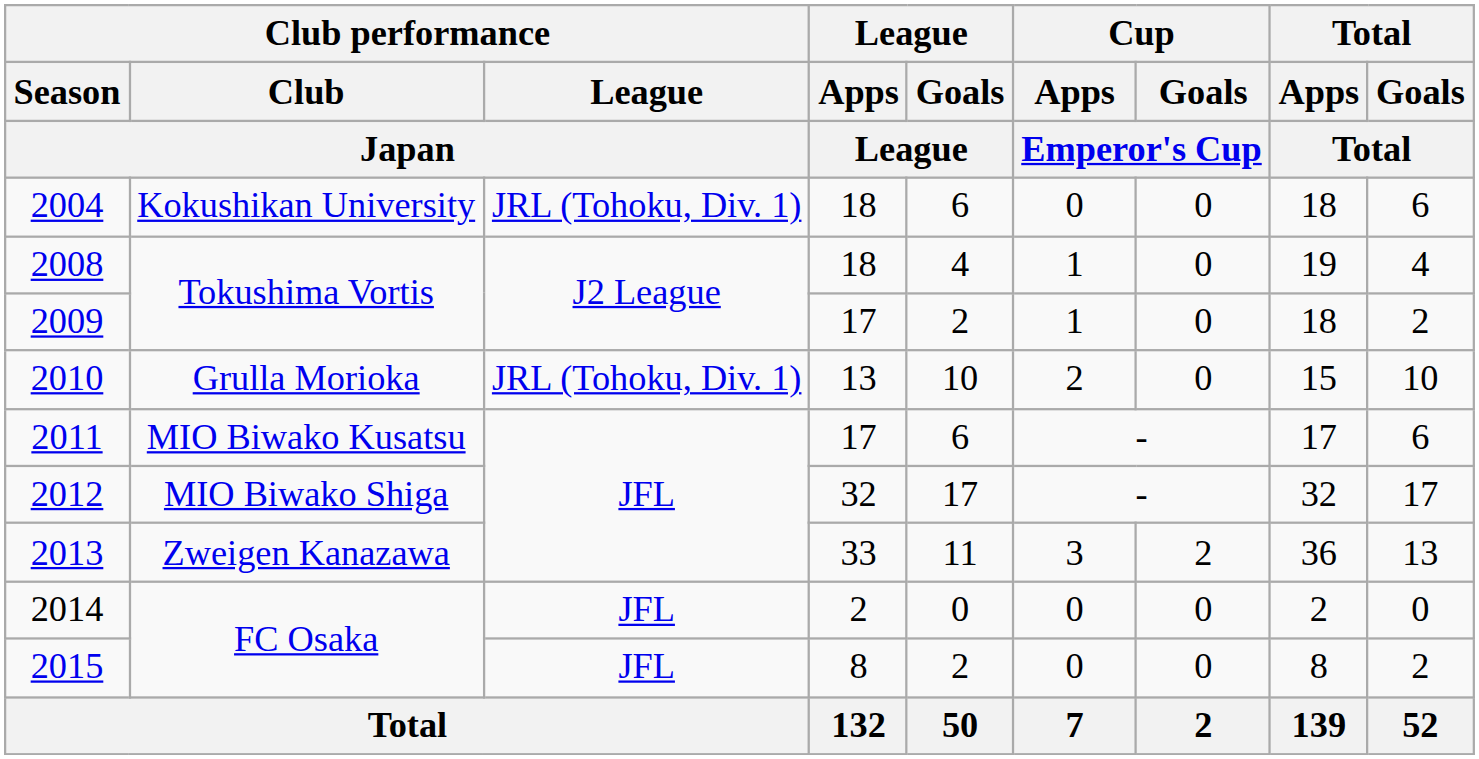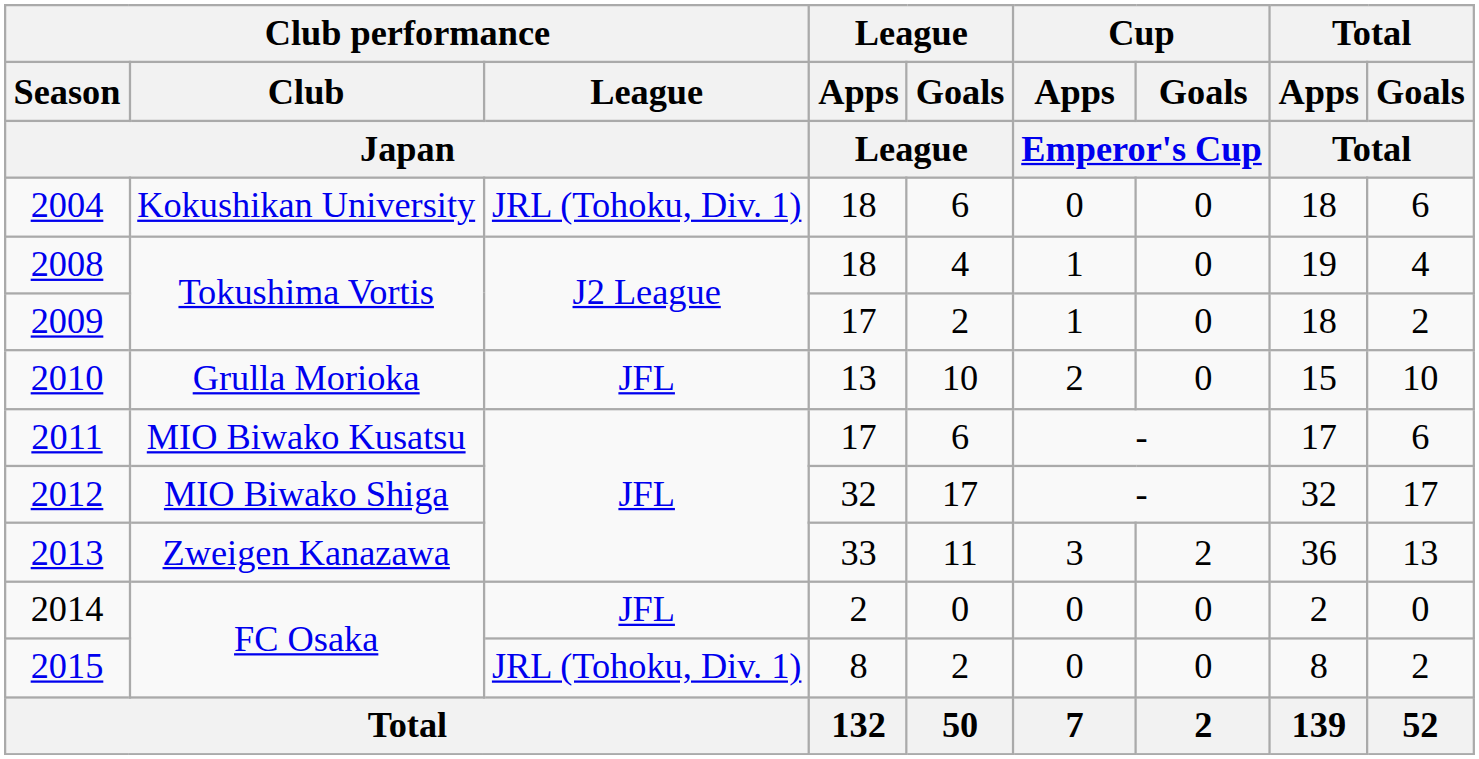2010 | Club performance / League / Japan: JRL (Tohoku, Div. 1) -> JFL
2015 | Club performance / League / Japan: JFL -> JRL (Tohoku, Div. 1)
